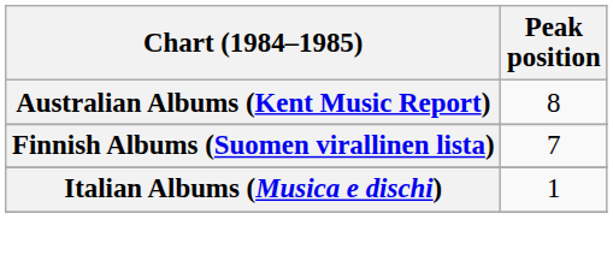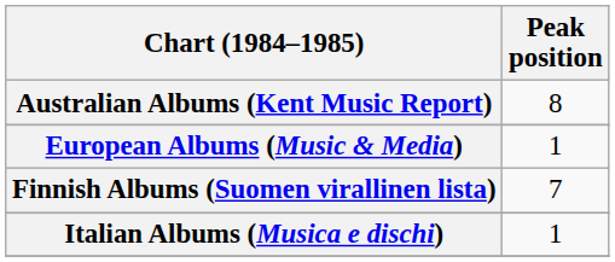+ row: European Albums (Music & Media) | 1
